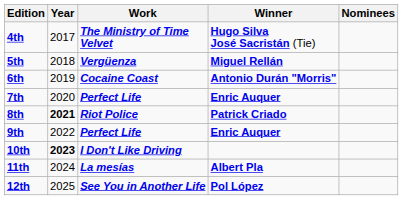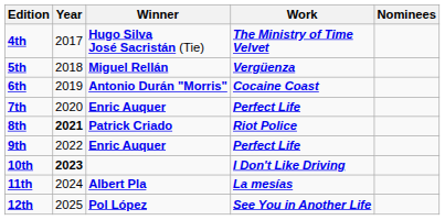columns swapped: Winner <-> Work
